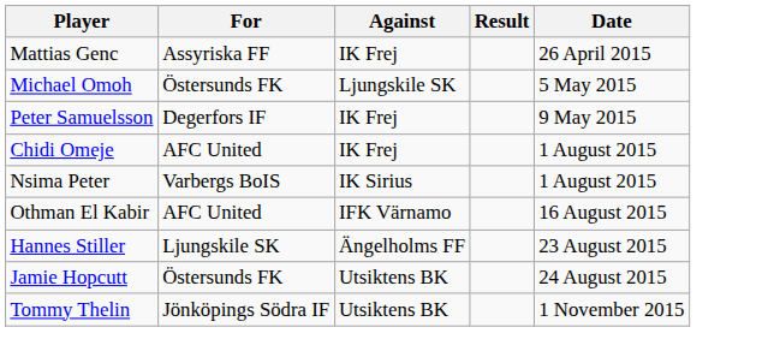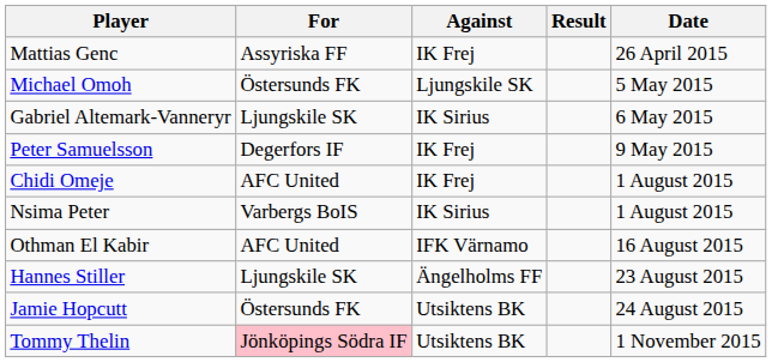+ row: Gabriel Altemark-Vanneryr | Ljungskile SK | IK Sirius | 6 May 2015
Tommy Thelin | For: no background -> pink background
